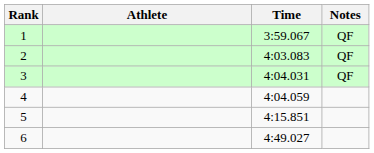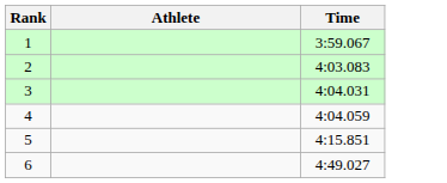- column: Notes | QF | QF | QF
